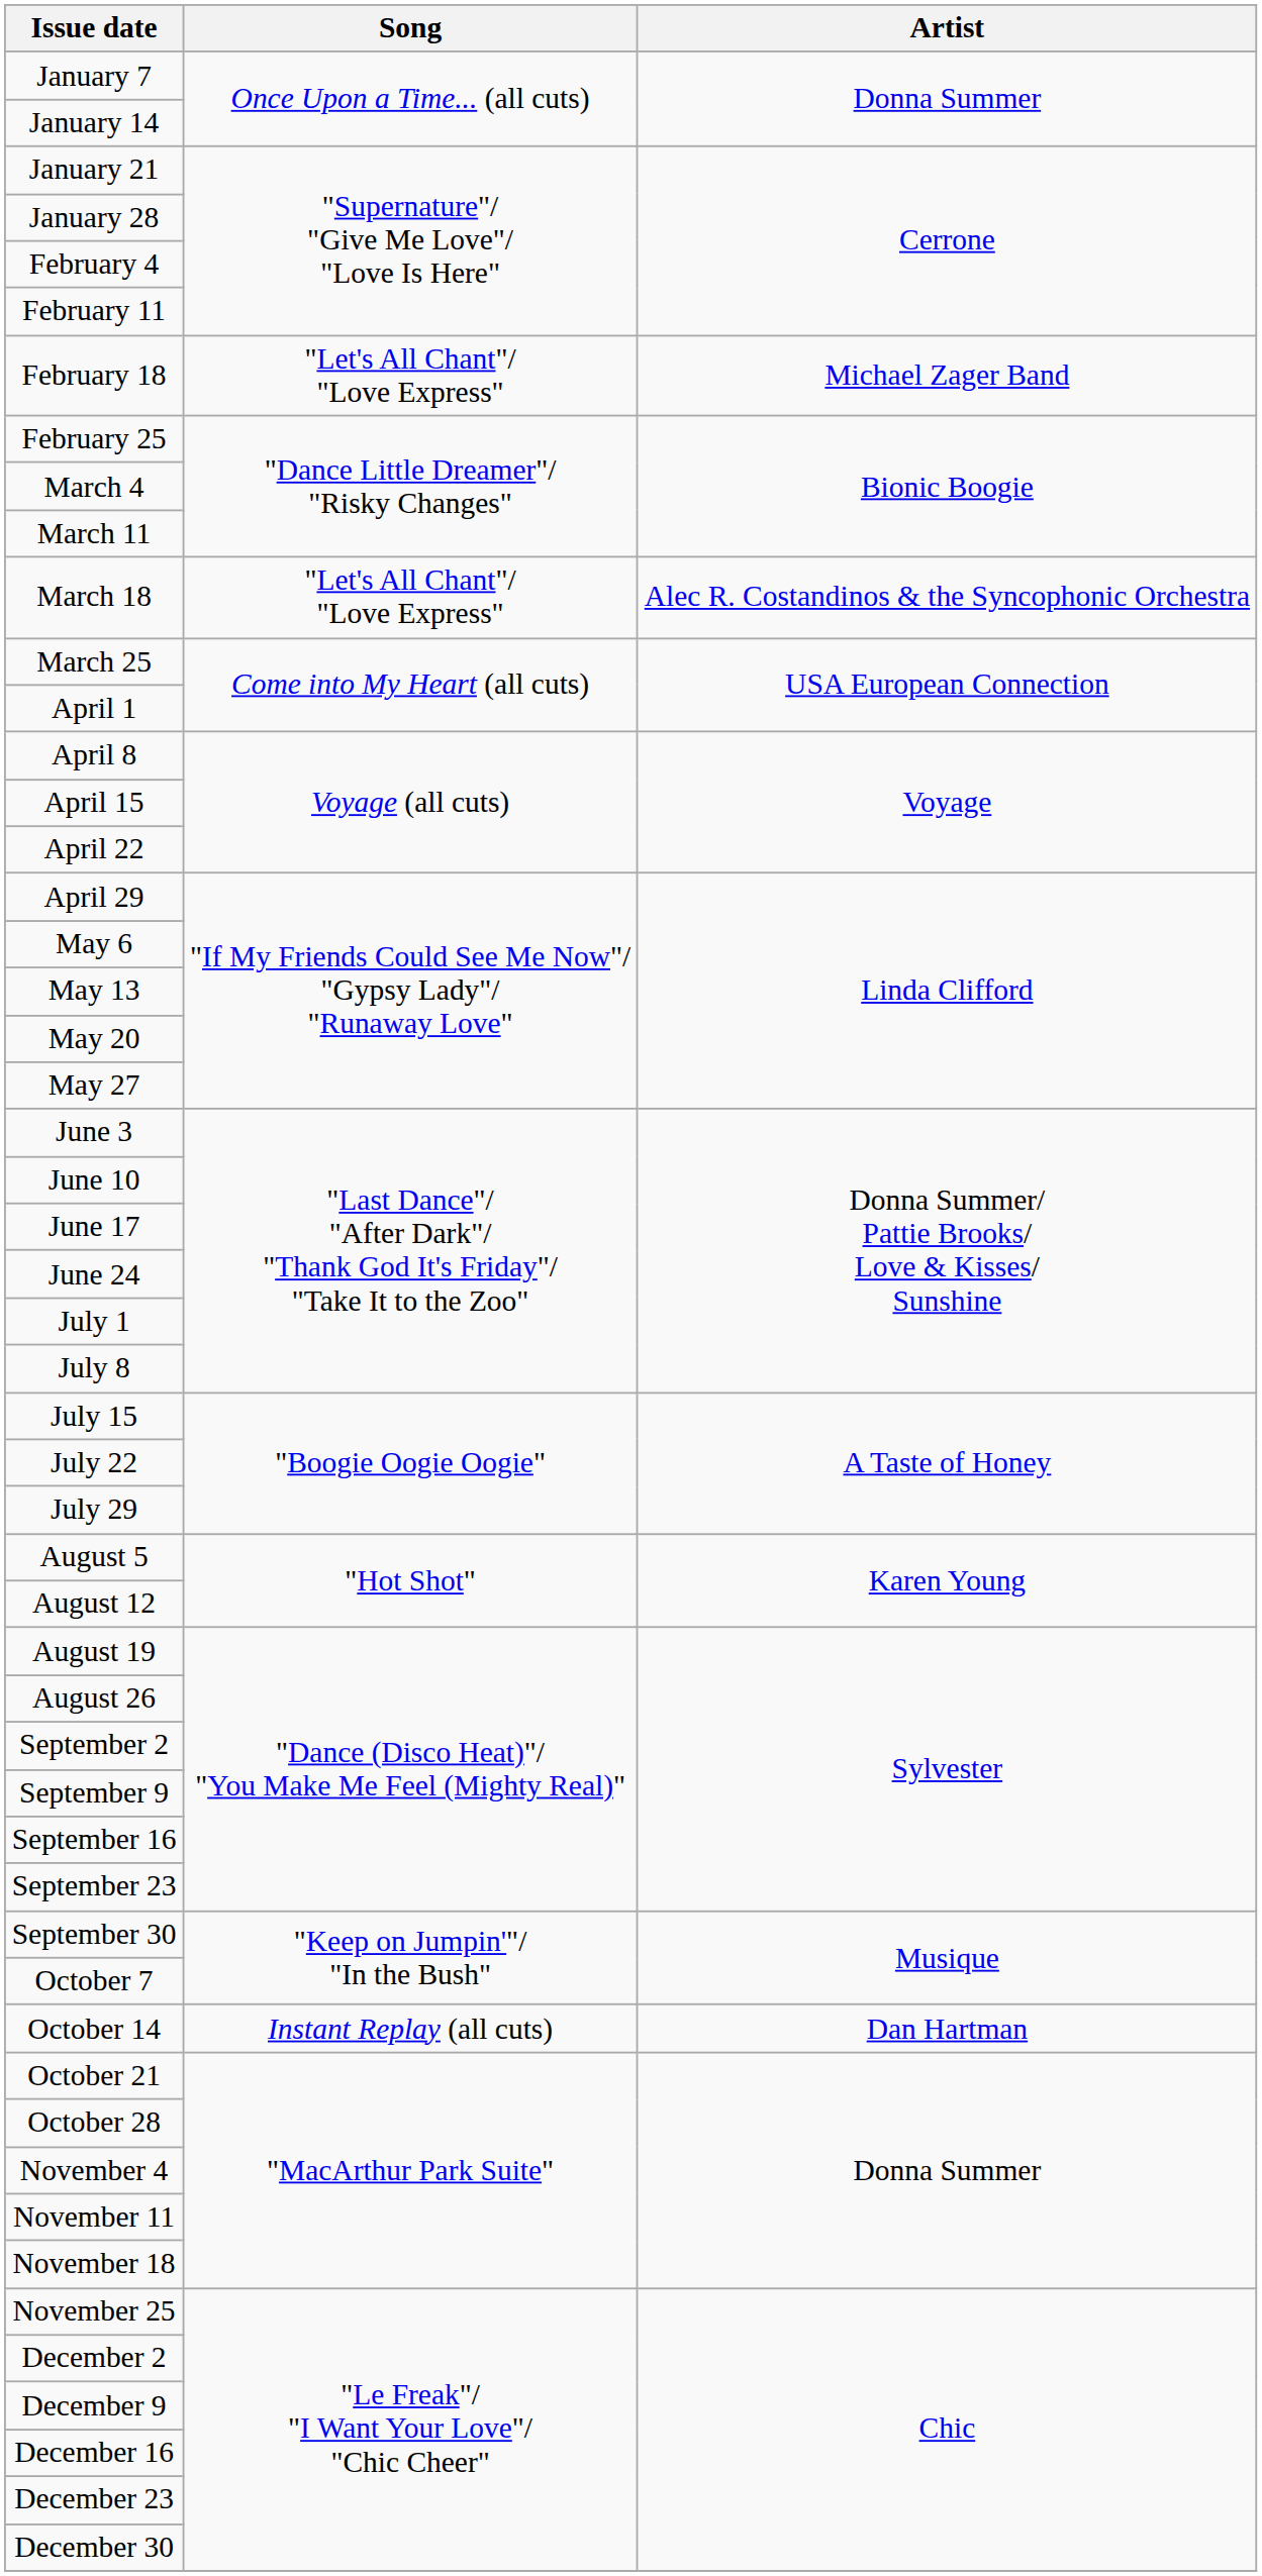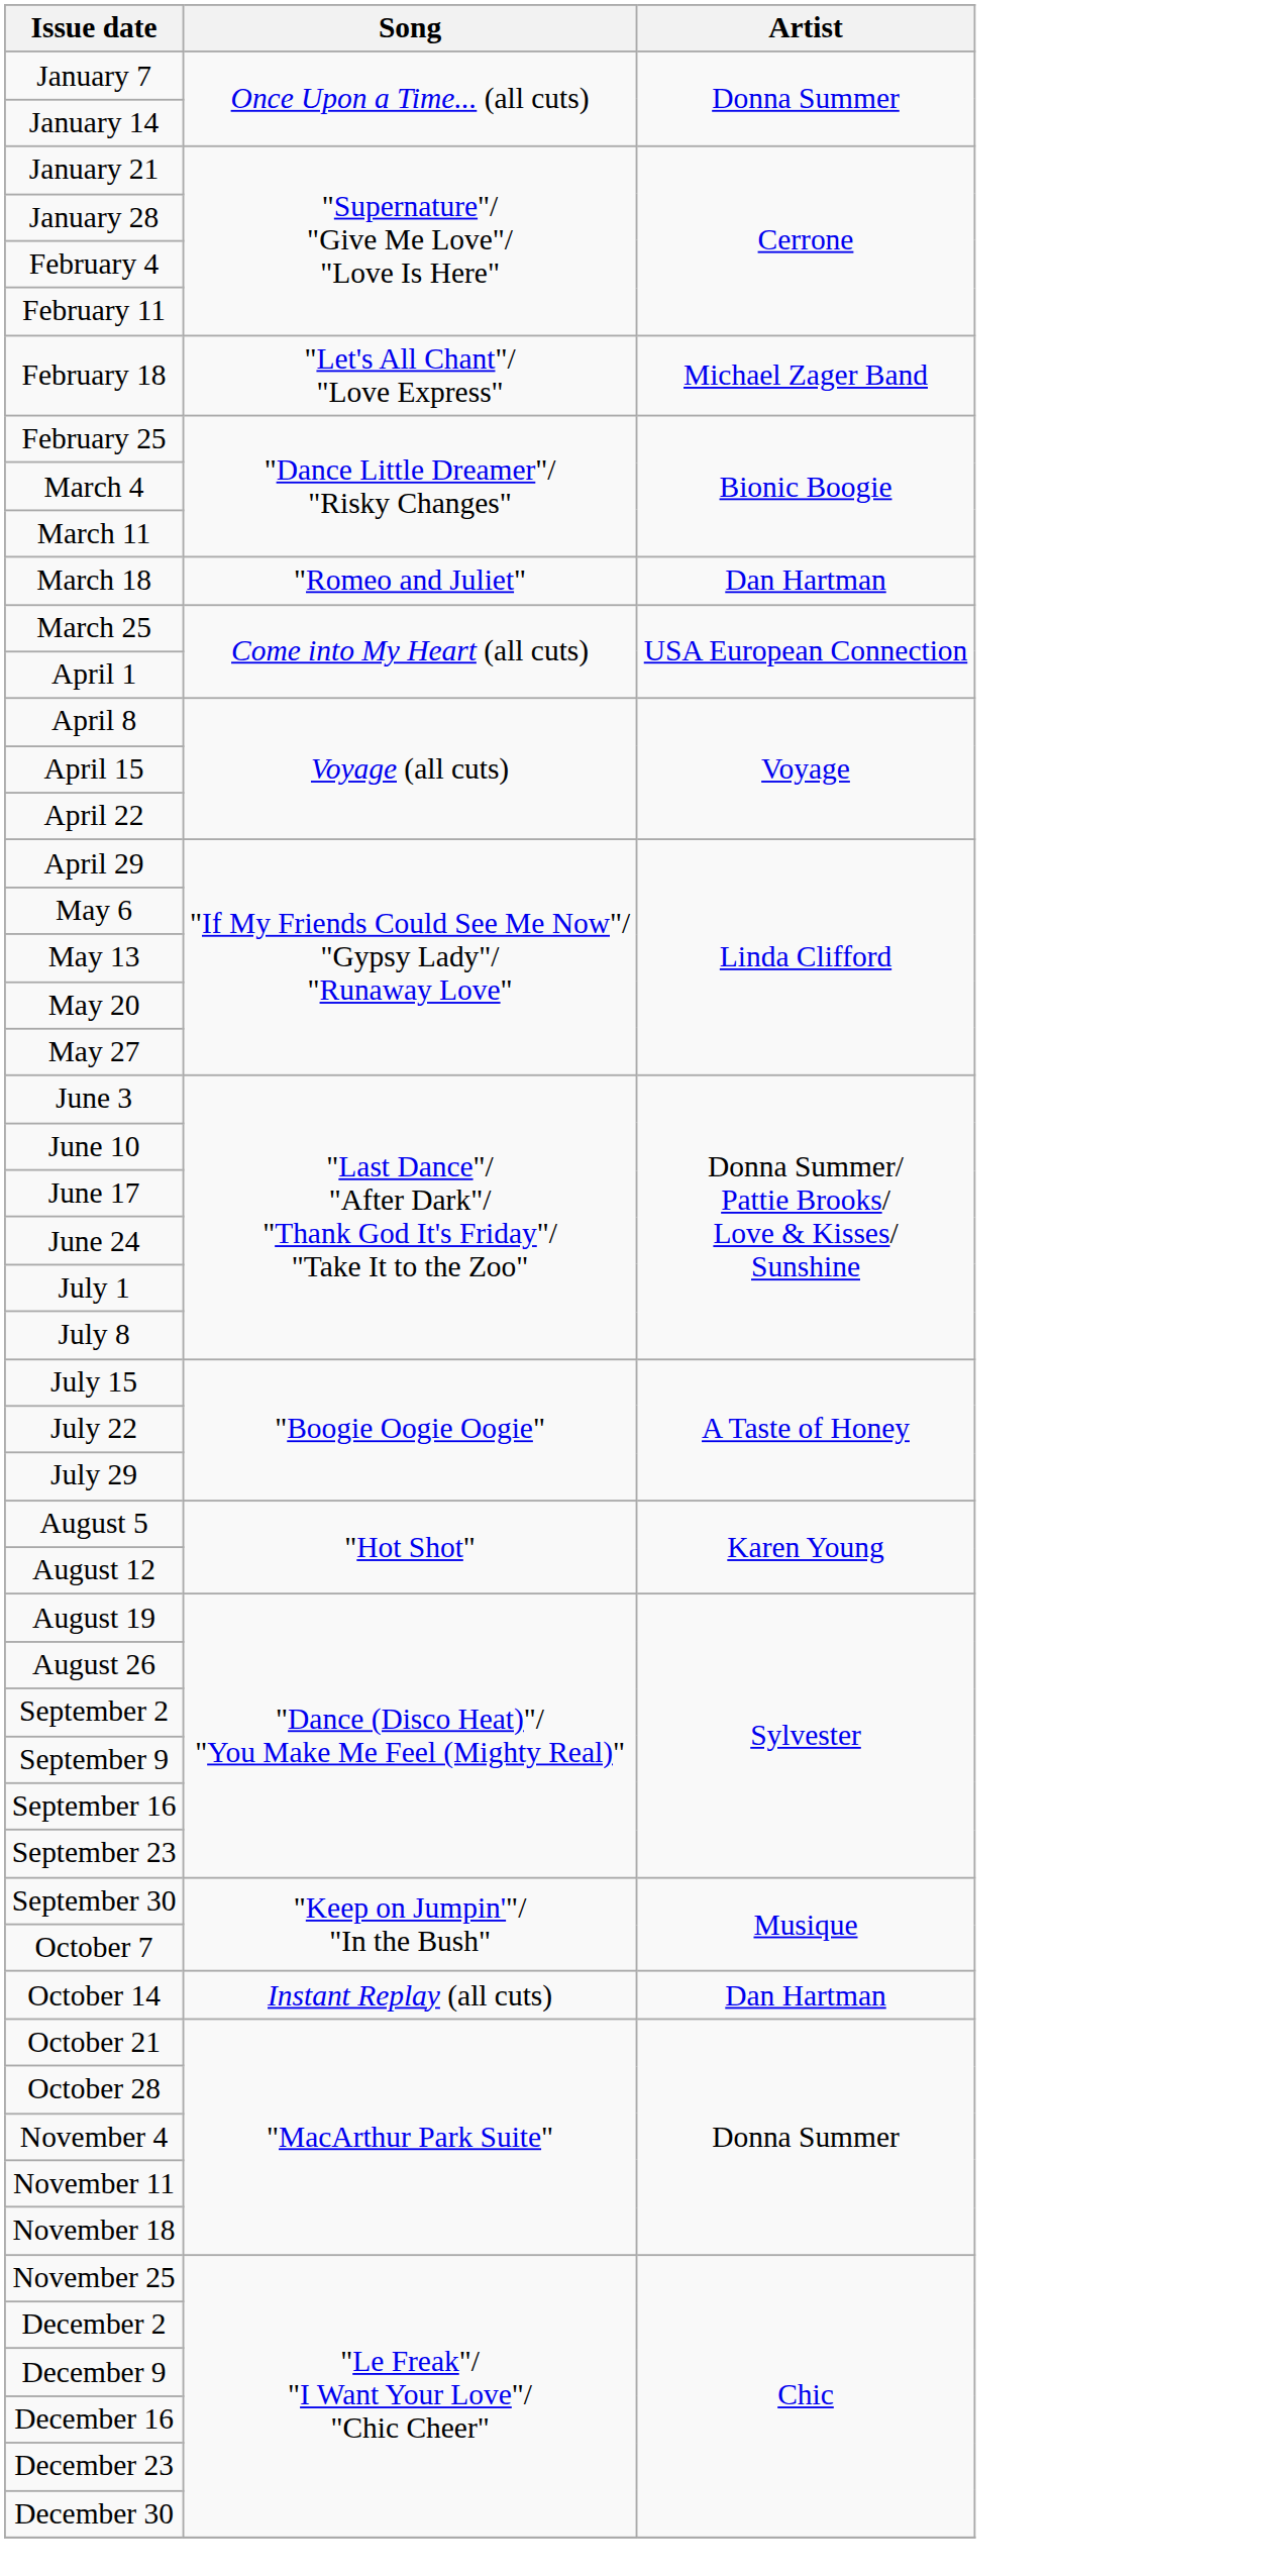March 18 | Song: "Let's All Chant"/ "Love Express" -> "Romeo and Juliet"
March 18 | Artist: Alec R. Costandinos & the Syncophonic Orchestra -> Dan Hartman
